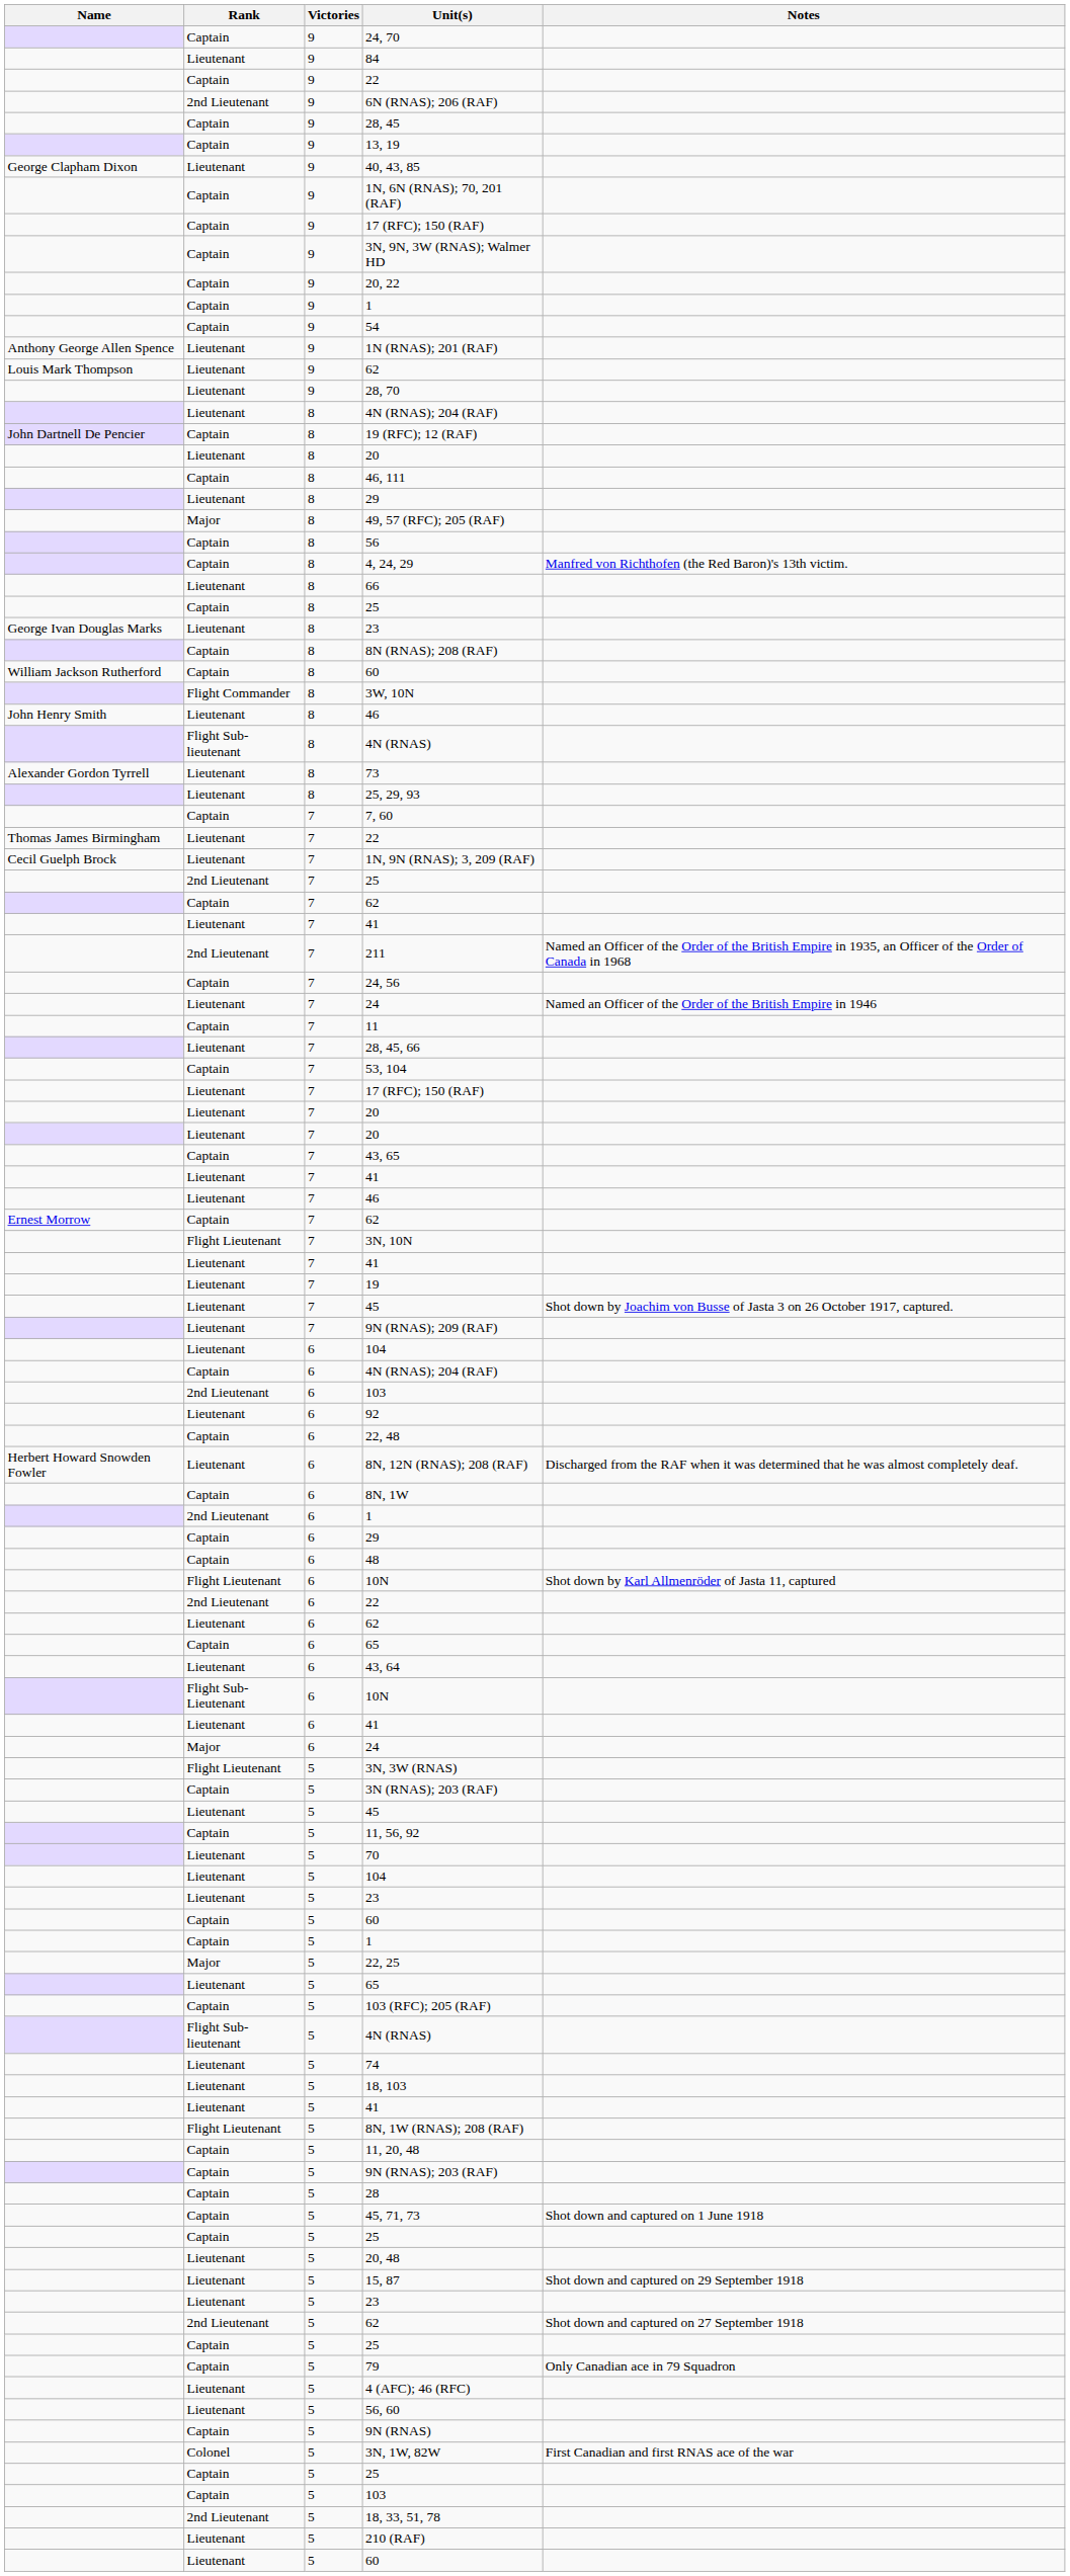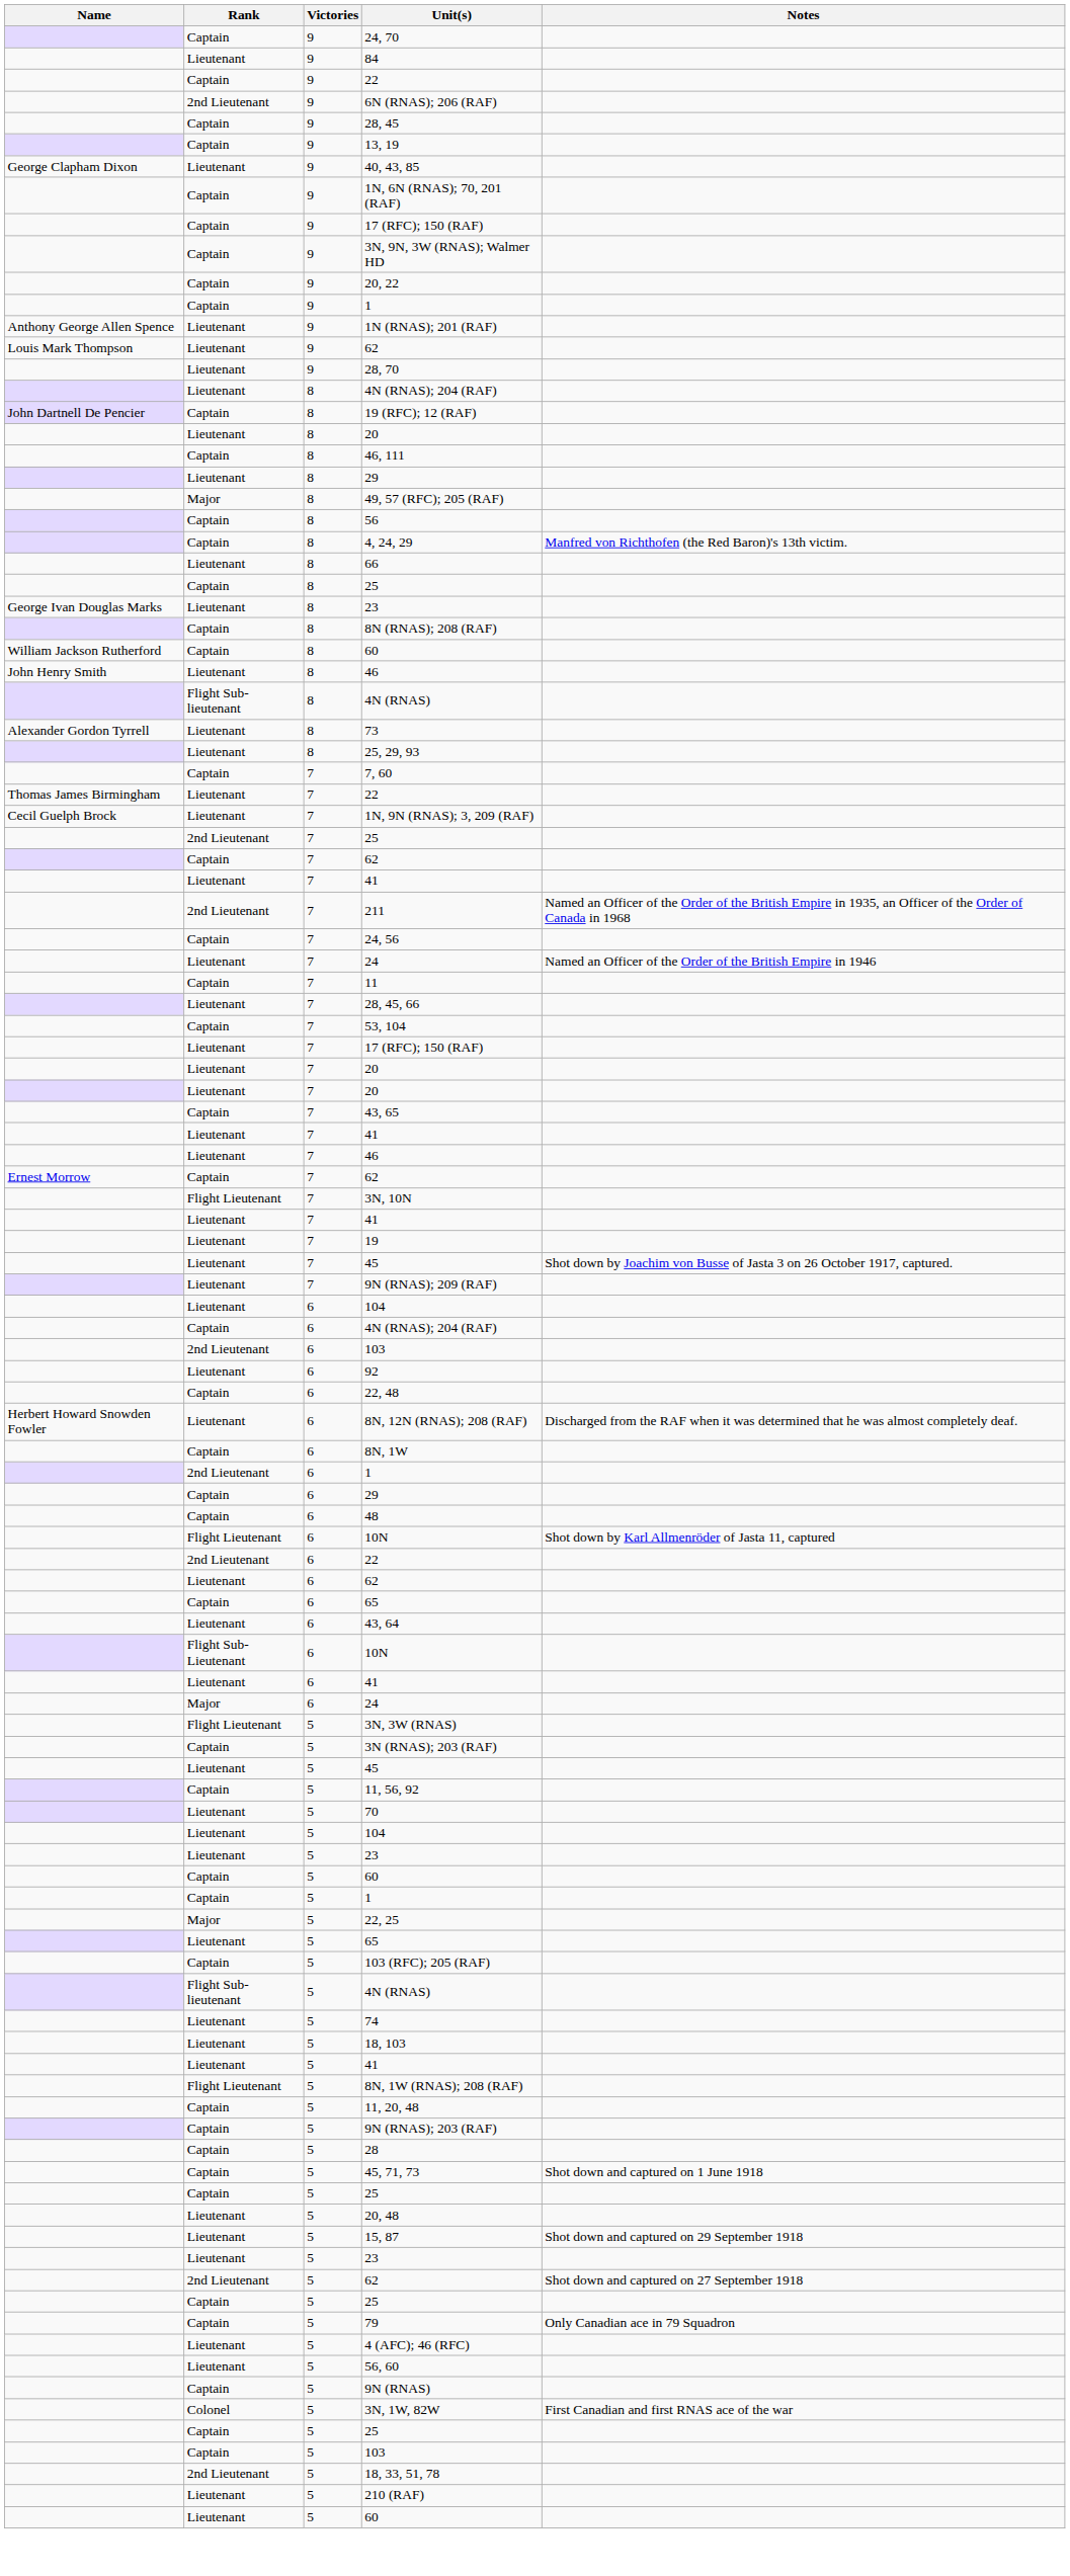- row: Captain | 9 | 54
- row: Flight Commander | 8 | 3W, 10N
